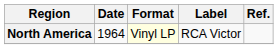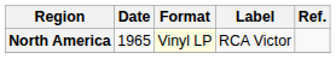North America | Date: 1964 -> 1965
